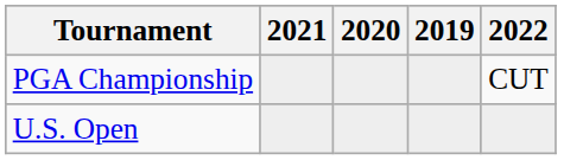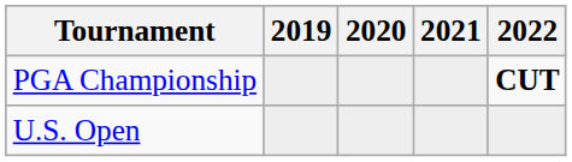columns swapped: 2019 <-> 2021
PGA Championship | 2022: normal -> bold
